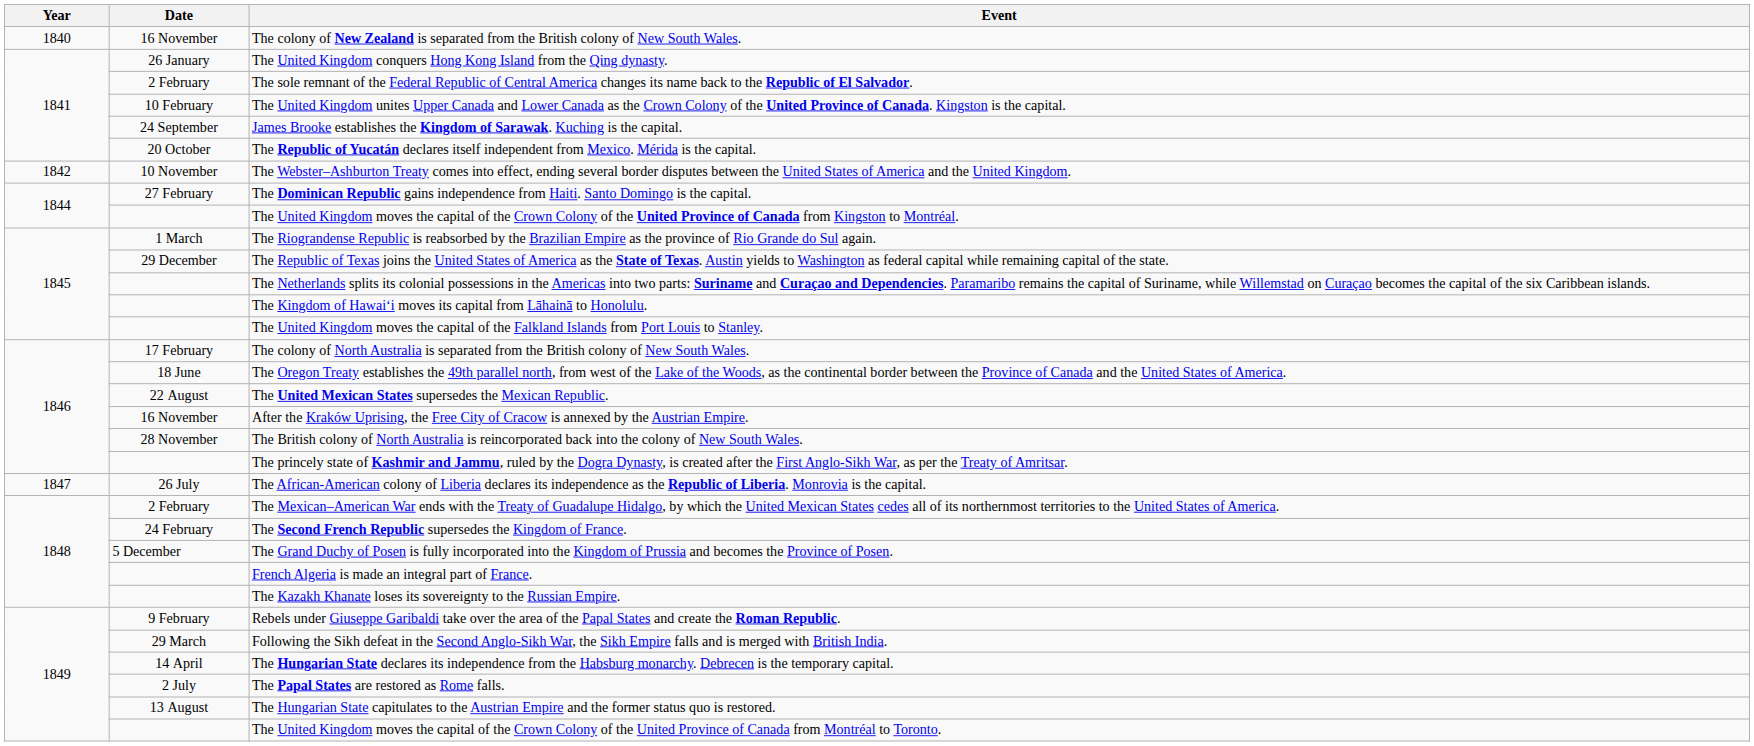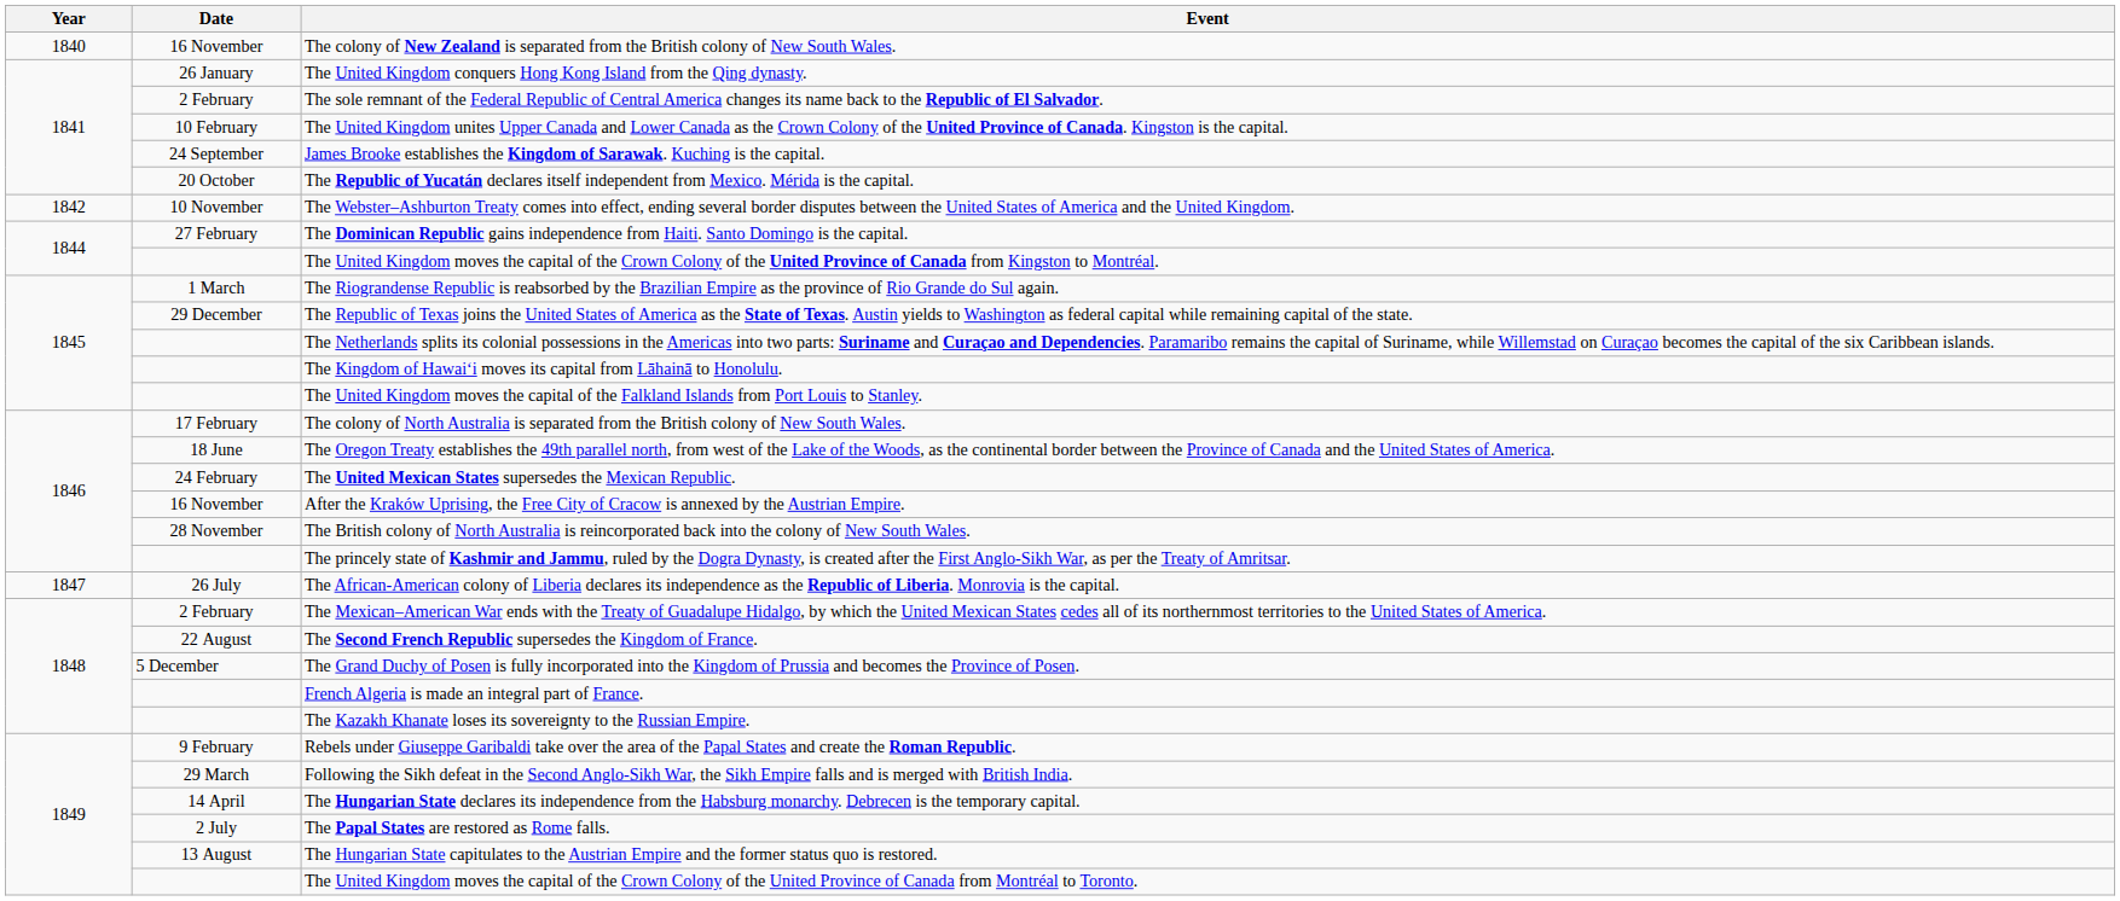The United Mexican States supersedes the Mexican Republic. | Date: 22 August -> 24 February
The Second French Republic supersedes the Kingdom of France. | Date: 24 February -> 22 August
